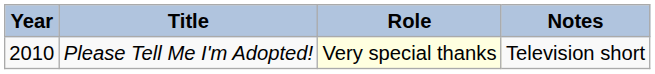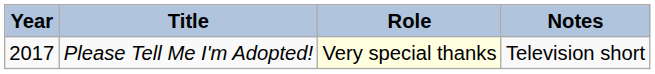Please Tell Me I'm Adopted! | Year: 2010 -> 2017
